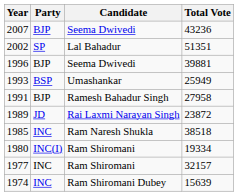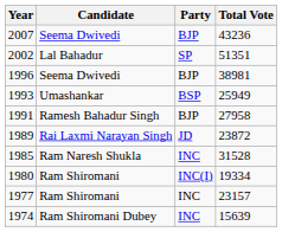columns swapped: Candidate <-> Party
1996 | Total Vote: 39881 -> 38981
1985 | Total Vote: 38518 -> 31528
1977 | Total Vote: 32157 -> 23157
